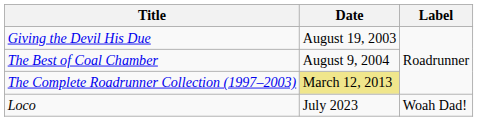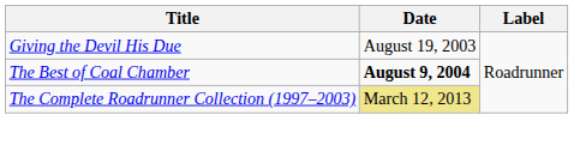The Best of Coal Chamber | Date: normal -> bold
- row: Loco | July 2023 | Woah Dad!
